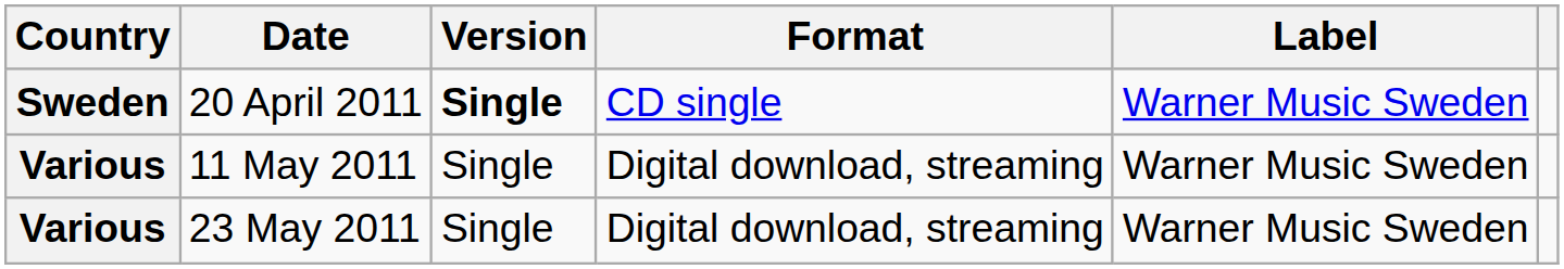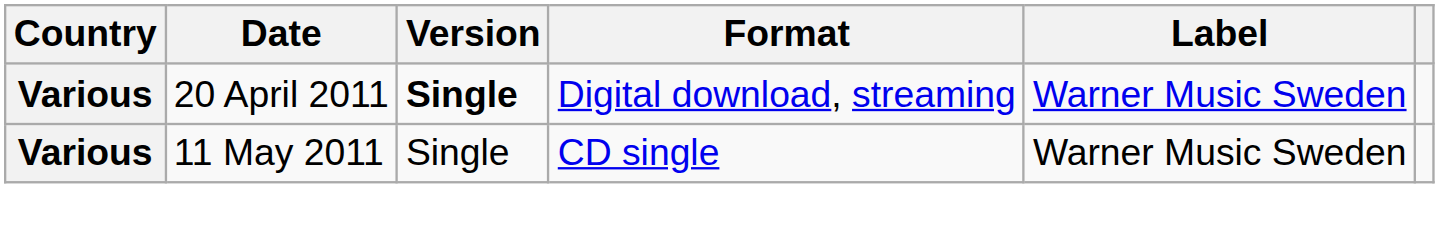20 April 2011 | Country: Sweden -> Various
20 April 2011 | Format: CD single -> Digital download, streaming
11 May 2011 | Format: Digital download, streaming -> CD single
- row: Various | 23 May 2011 | Single | Digital download, streaming | Warner Music Sweden
